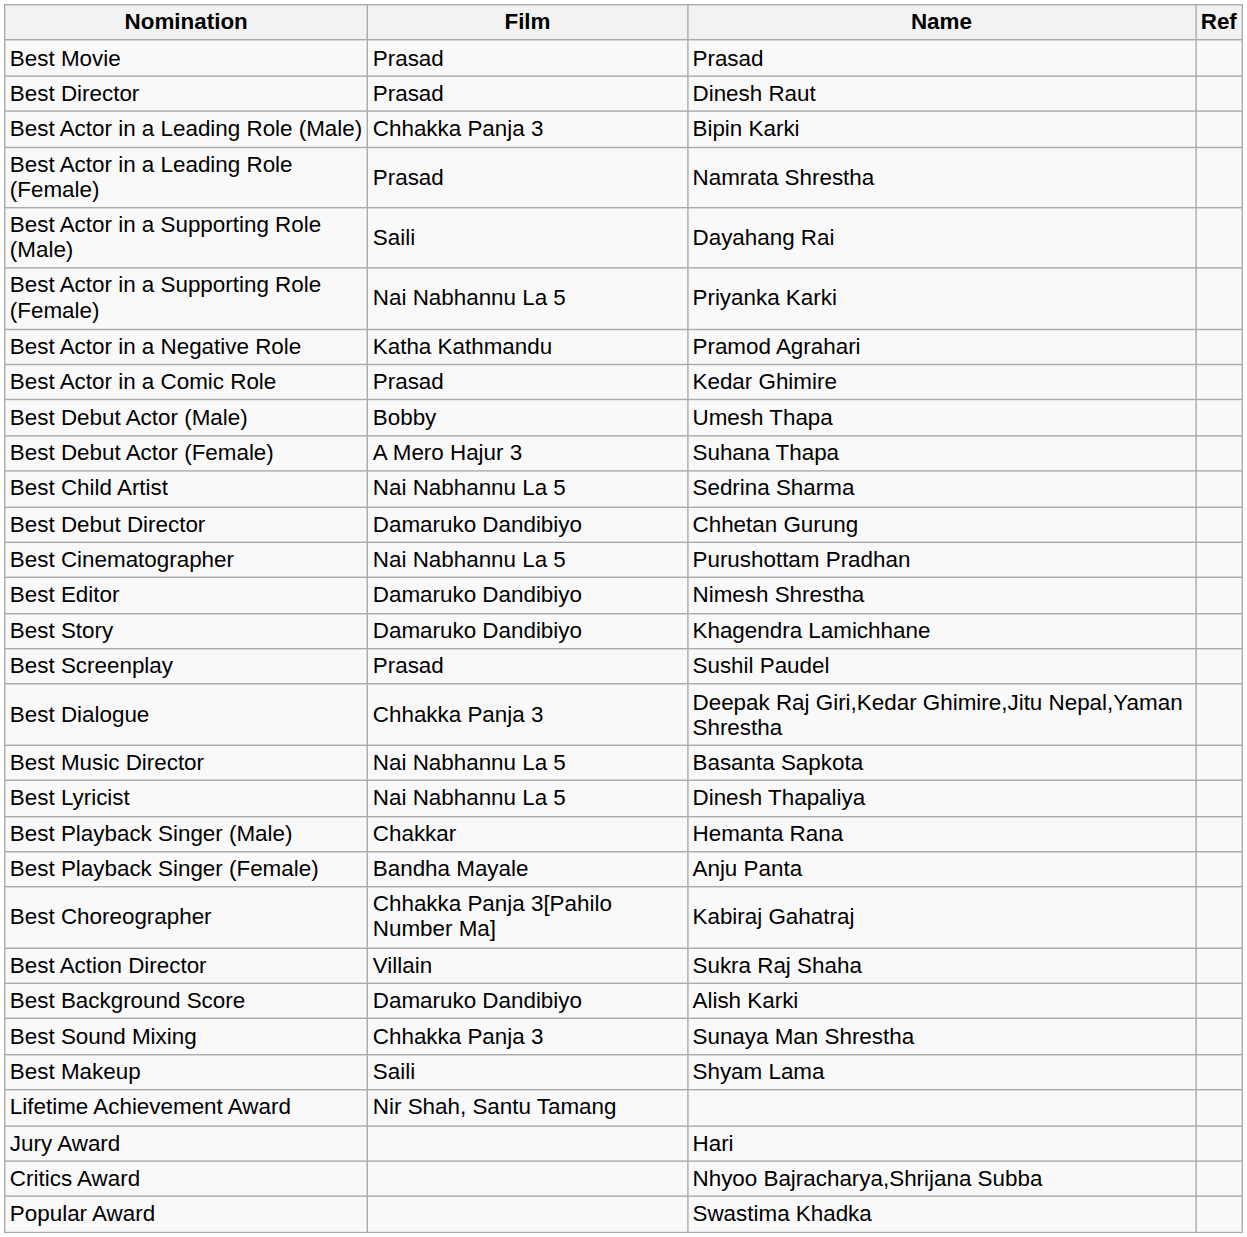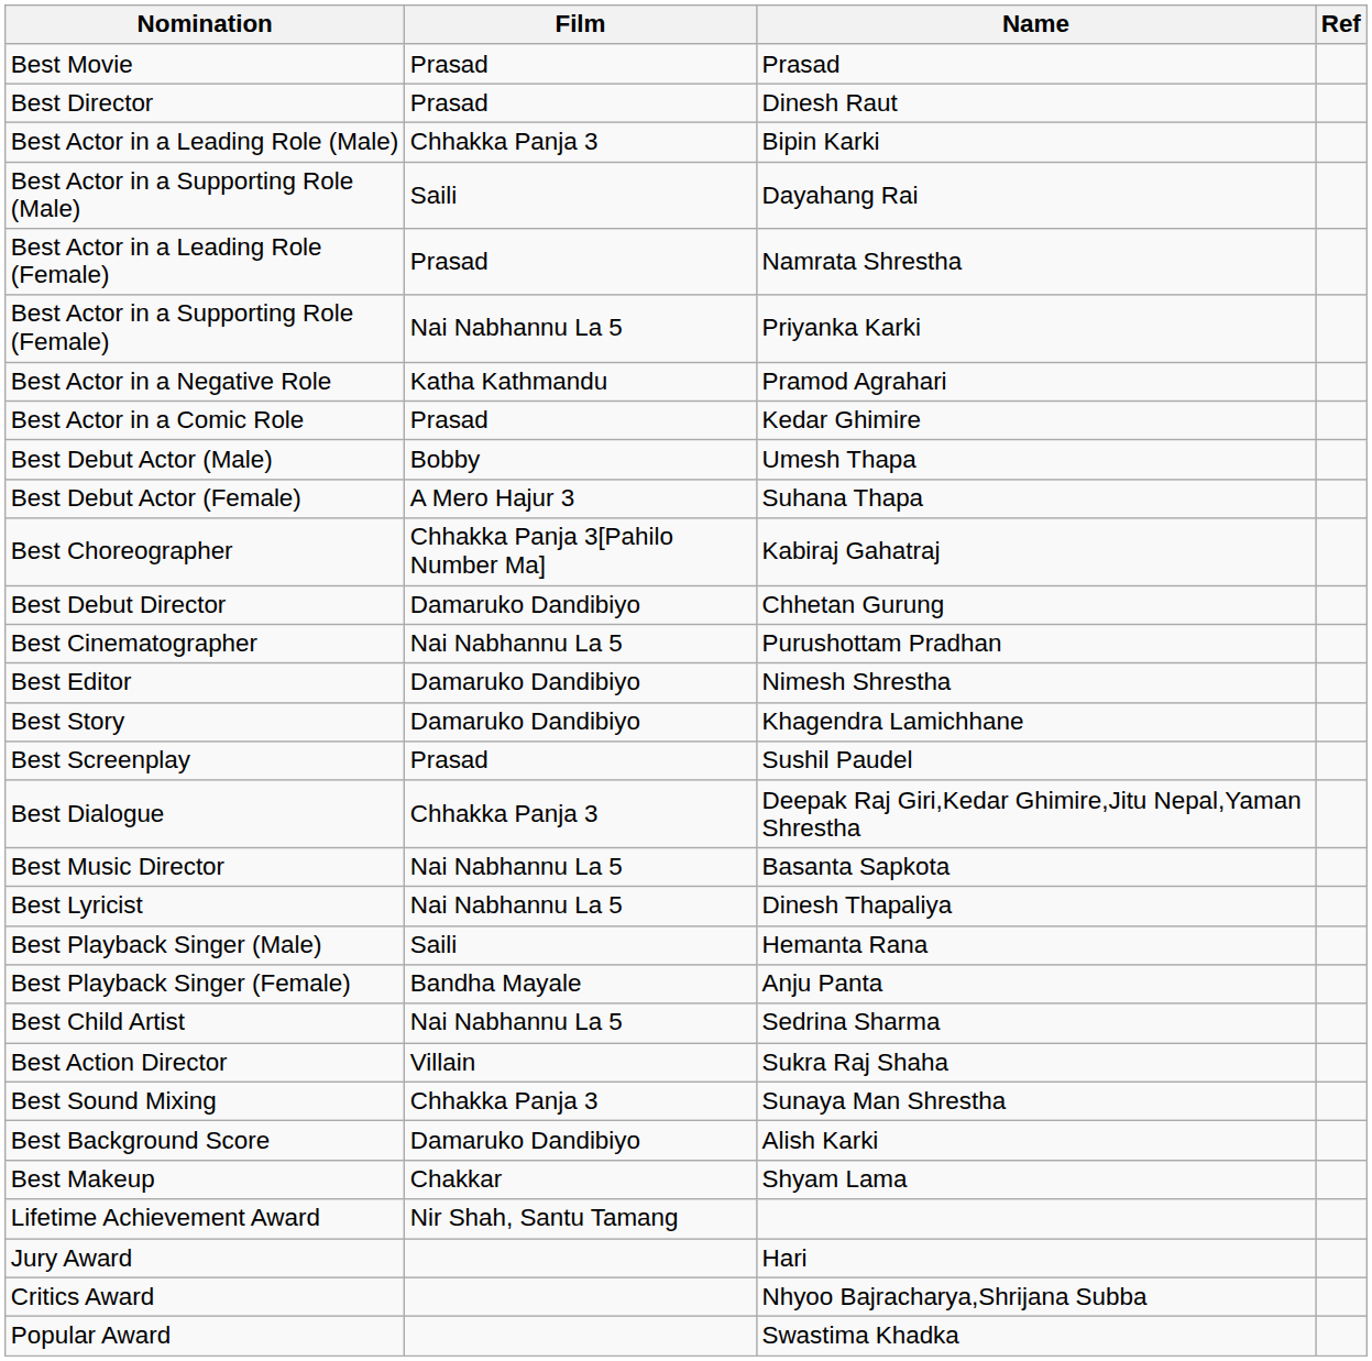rows swapped: Best Actor in a Leading Role (Female) <-> Best Actor in a Supporting Role (Male)
rows swapped: Best Child Artist <-> Best Choreographer
Best Playback Singer (Male) | Film: Chakkar -> Saili
rows swapped: Best Sound Mixing <-> Best Background Score
Best Makeup | Film: Saili -> Chakkar
